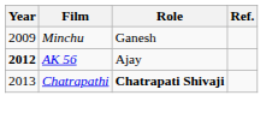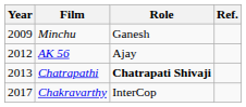AK 56 | Year: bold -> normal
+ row: 2017 | Chakravarthy | InterCop
